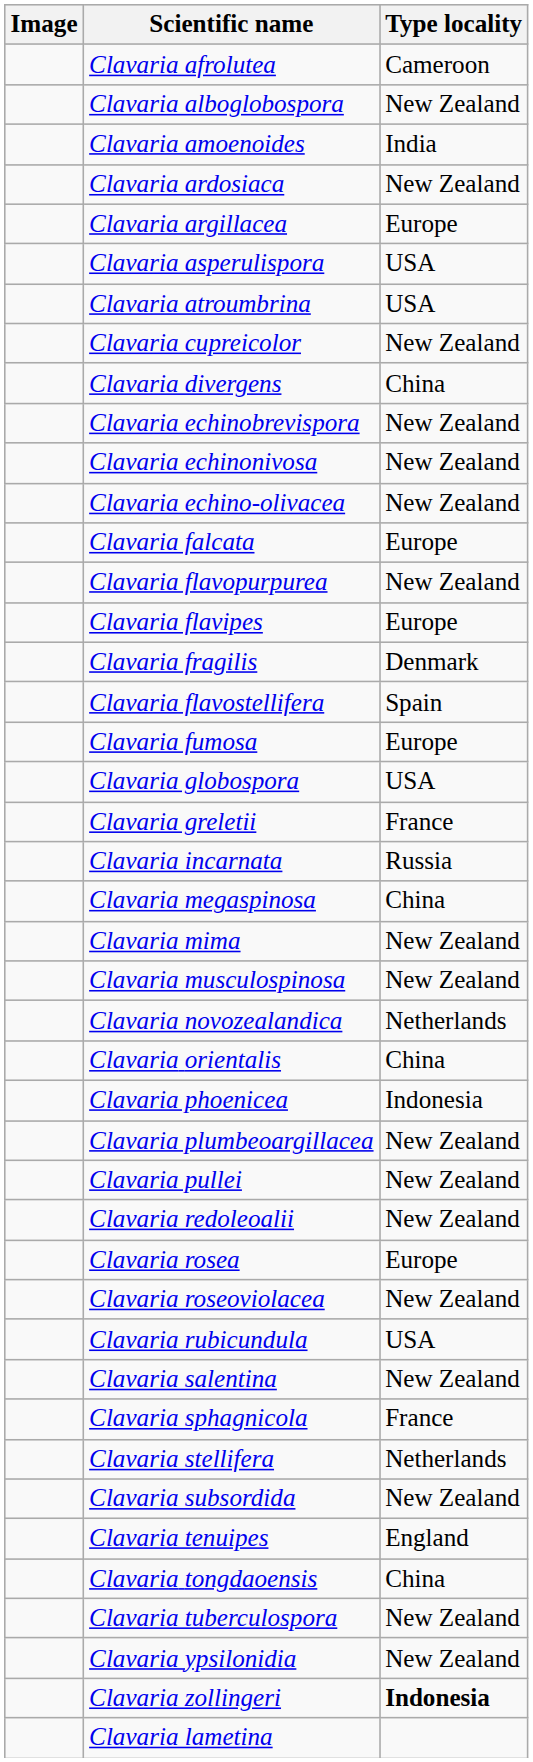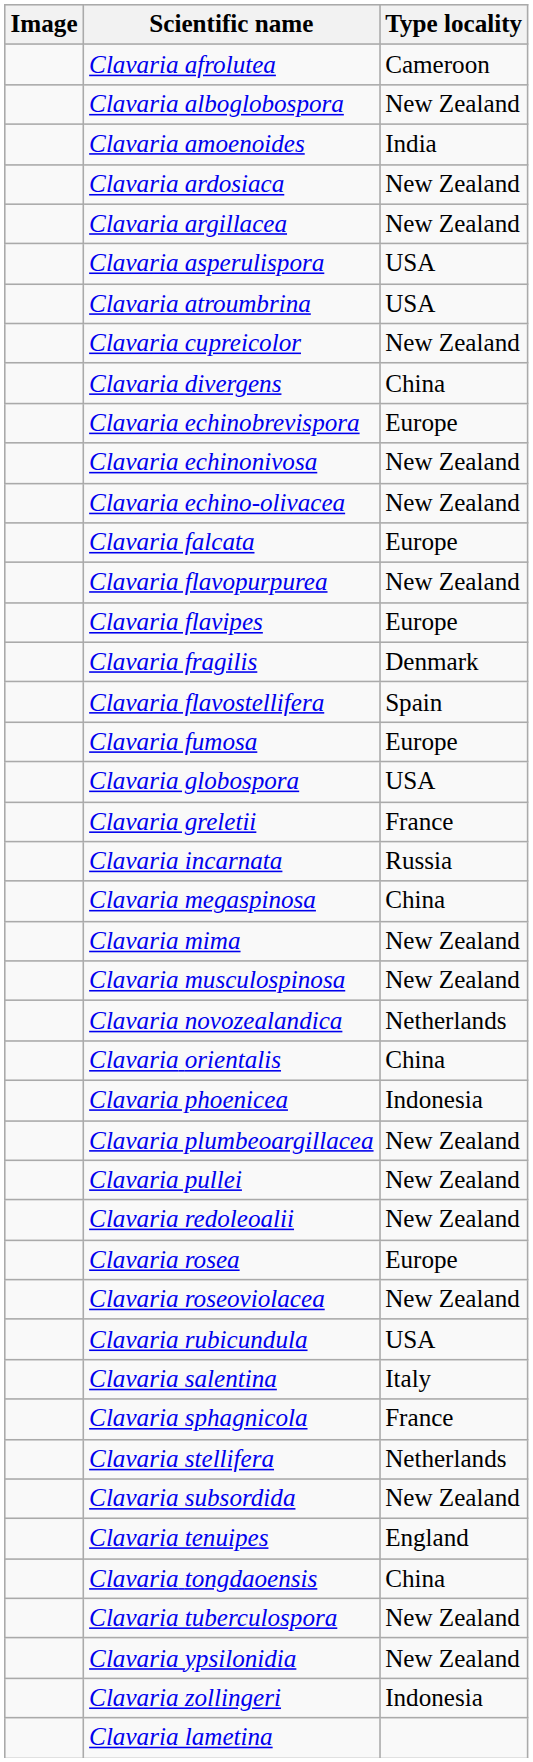Clavaria argillacea | Type locality: Europe -> New Zealand
Clavaria echinobrevispora | Type locality: New Zealand -> Europe
Clavaria salentina | Type locality: New Zealand -> Italy
Clavaria zollingeri | Type locality: bold -> normal
